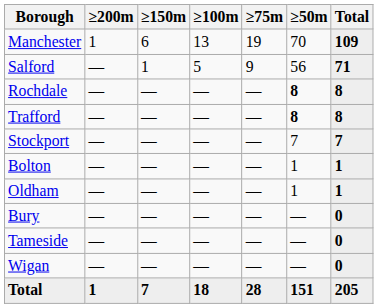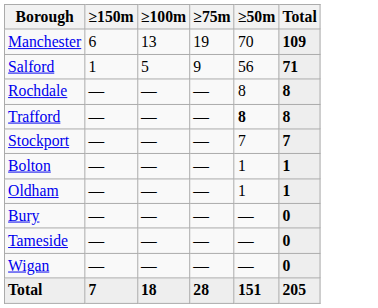- column: ≥200m | 1 | — | — | — | — | — | — | — | — | — | 1
Rochdale | ≥50m: bold -> normal
